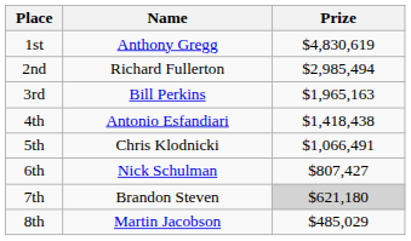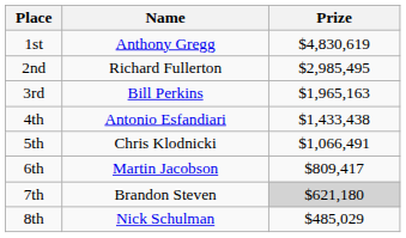2nd | Prize: $2,985,494 -> $2,985,495
4th | Prize: $1,418,438 -> $1,433,438
6th | Name: Nick Schulman -> Martin Jacobson
6th | Prize: $807,427 -> $809,417
8th | Name: Martin Jacobson -> Nick Schulman
